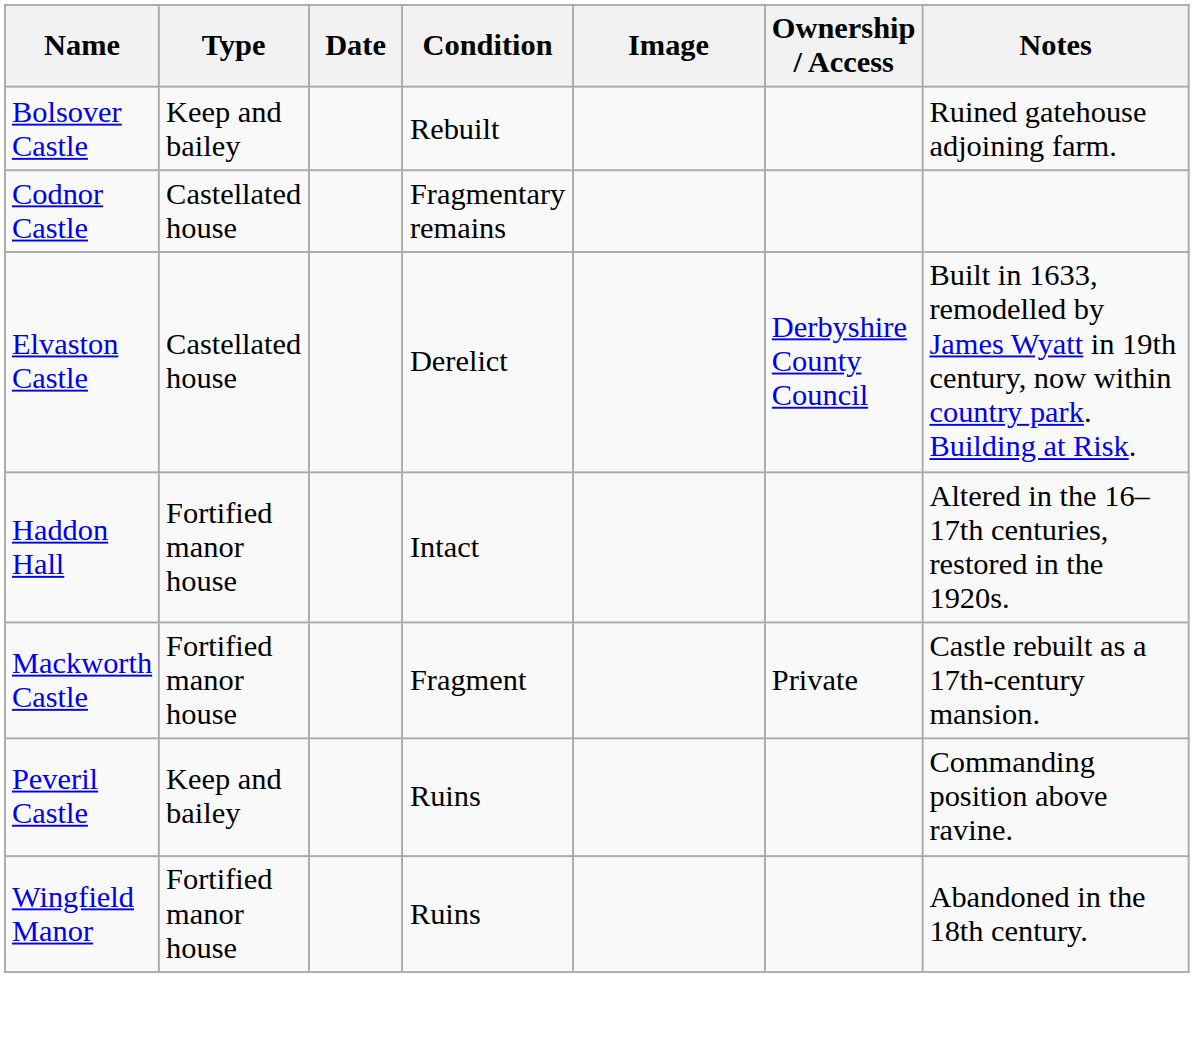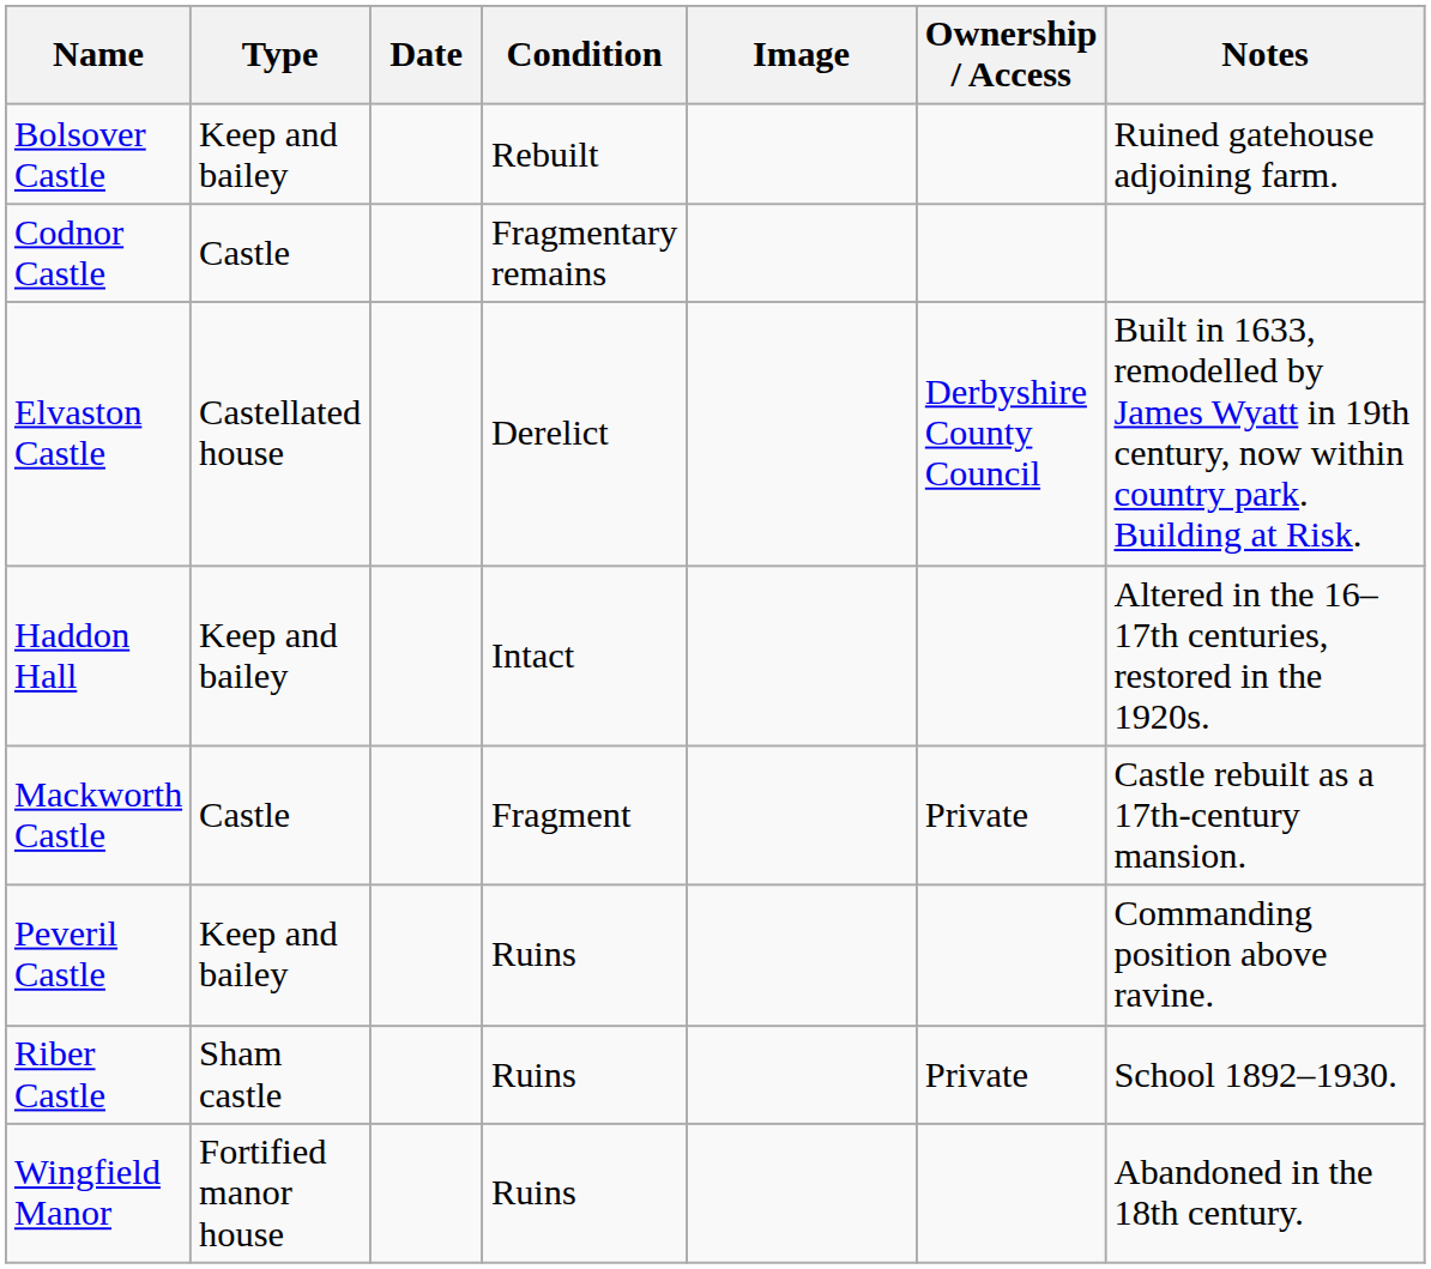Codnor Castle | Type: Castellated house -> Castle
Haddon Hall | Type: Fortified manor house -> Keep and bailey
Mackworth Castle | Type: Fortified manor house -> Castle
+ row: Riber Castle | Sham castle | Ruins | Private | School 1892–1930.
